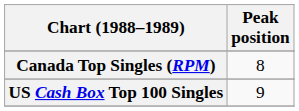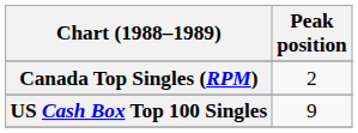Canada Top Singles (RPM) | Peak position: 8 -> 2
